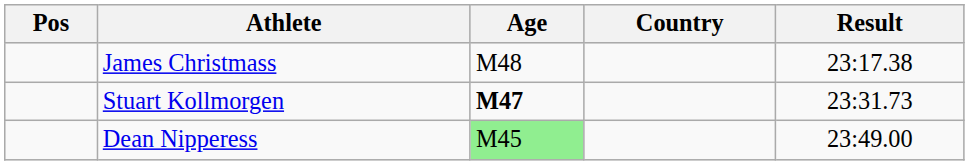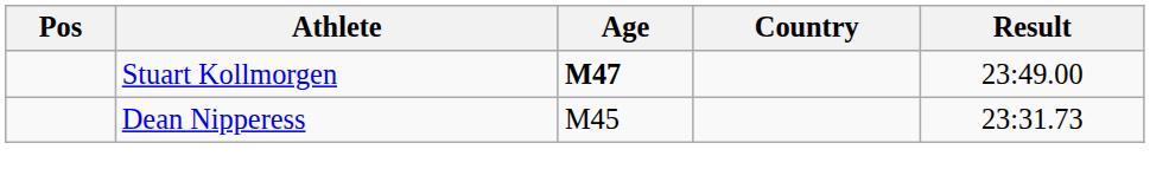- row: James Christmass | M48 | 23:17.38
Stuart Kollmorgen | Result: 23:31.73 -> 23:49.00
Dean Nipperess | Age: lightgreen background -> no background
Dean Nipperess | Result: 23:49.00 -> 23:31.73
